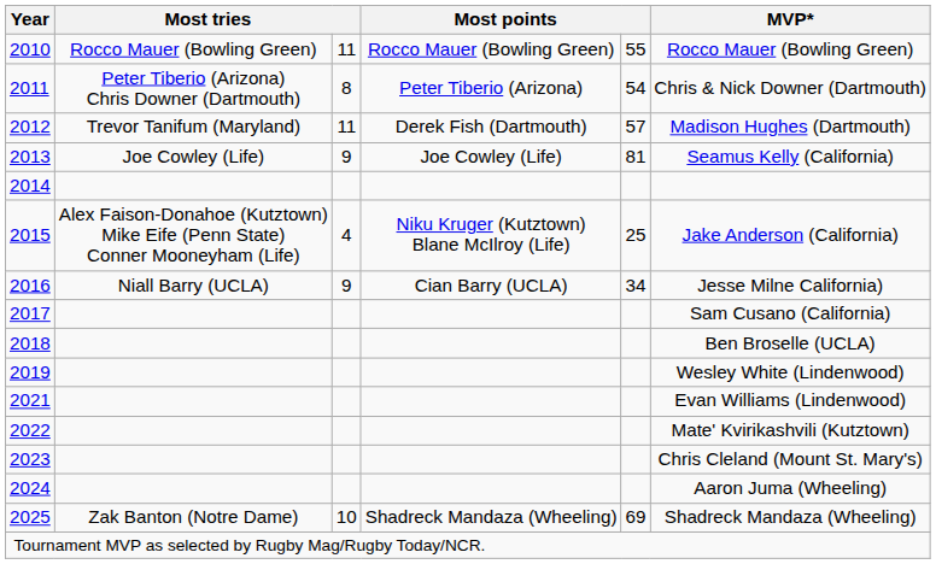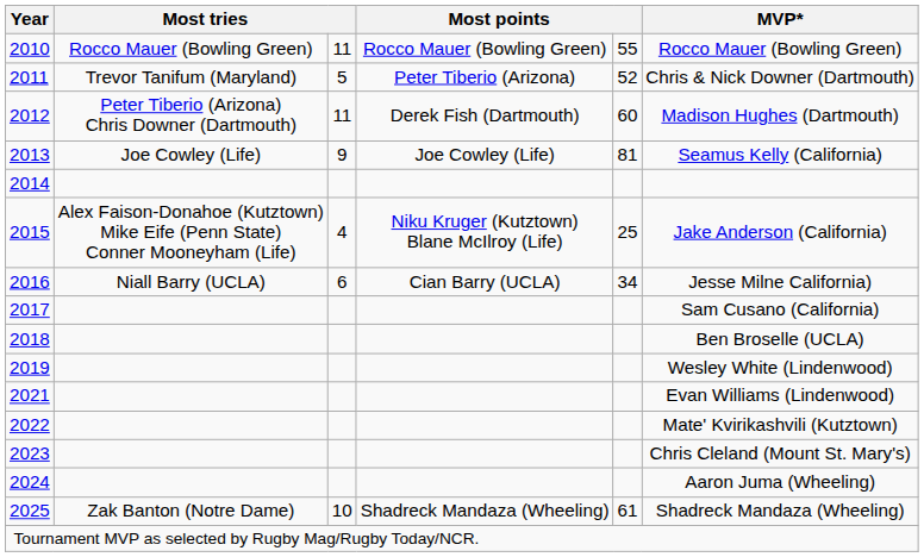2011 | column 2: Peter Tiberio (Arizona) Chris Downer (Dartmouth) -> Trevor Tanifum (Maryland)
2011 | column 3: 8 -> 5
2011 | column 5: 54 -> 52
2012 | column 2: Trevor Tanifum (Maryland) -> Peter Tiberio (Arizona) Chris Downer (Dartmouth)
2012 | column 5: 57 -> 60
2016 | column 3: 9 -> 6
2025 | column 5: 69 -> 61
